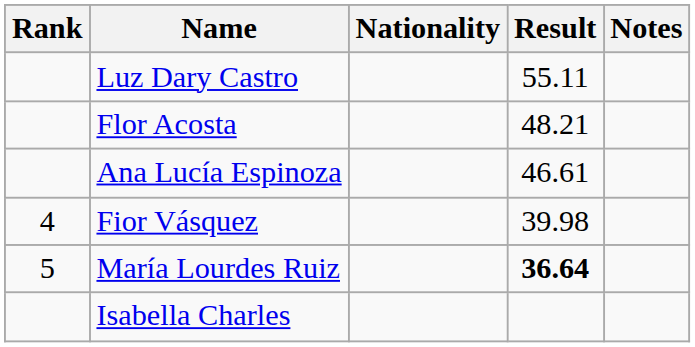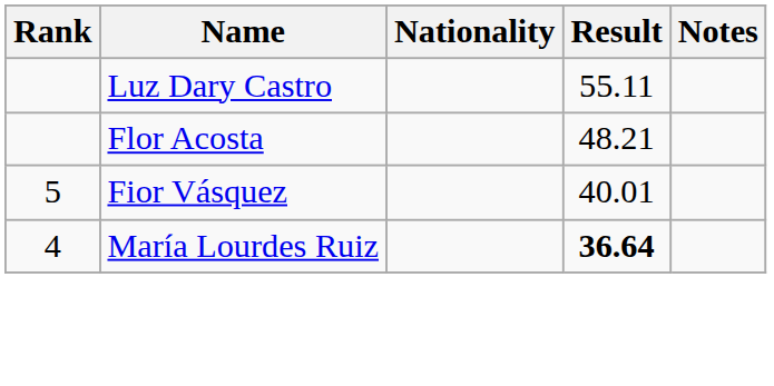- row: Ana Lucía Espinoza | 46.61
Fior Vásquez | Rank: 4 -> 5
Fior Vásquez | Result: 39.98 -> 40.01
María Lourdes Ruiz | Rank: 5 -> 4
- row: Isabella Charles
